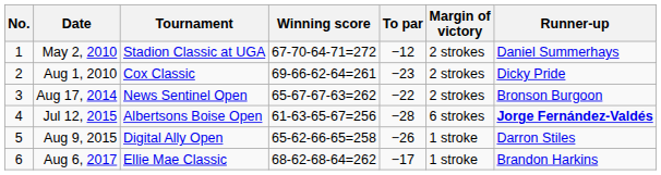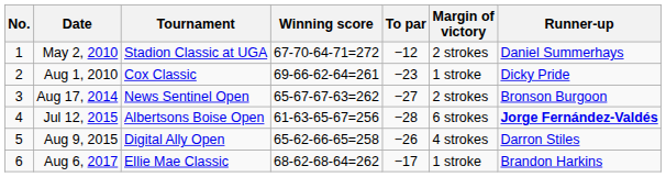Aug 1, 2010 | Margin of victory: 2 strokes -> 1 stroke
Aug 17, 2014 | To par: −22 -> −27
Aug 9, 2015 | Margin of victory: 1 stroke -> 4 strokes
